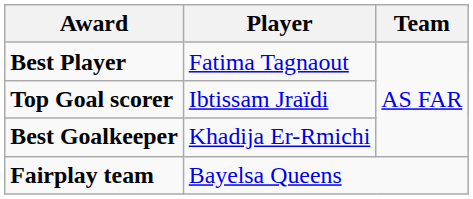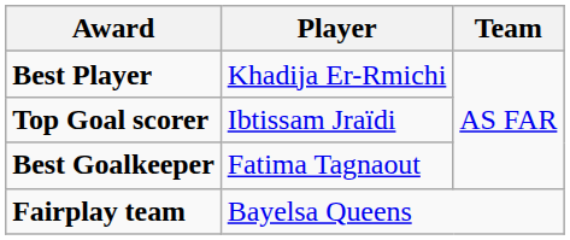Best Player | Player: Fatima Tagnaout -> Khadija Er-Rmichi
Best Goalkeeper | Player: Khadija Er-Rmichi -> Fatima Tagnaout
